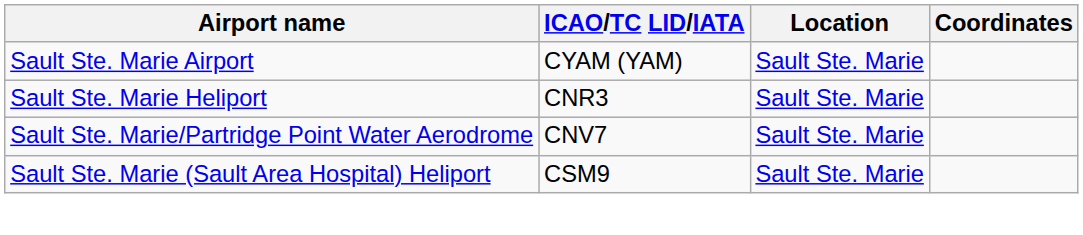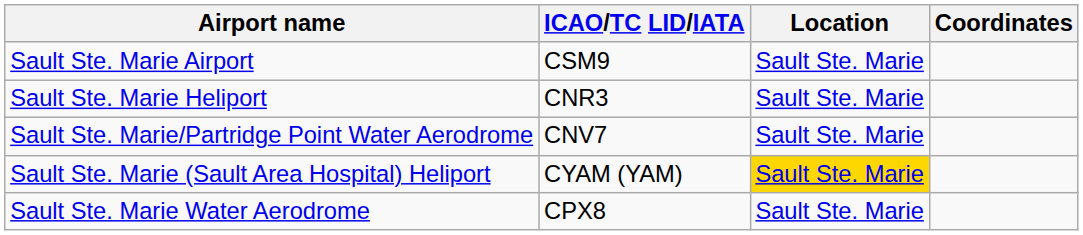Sault Ste. Marie Airport | ICAO/TC LID/IATA: CYAM (YAM) -> CSM9
Sault Ste. Marie (Sault Area Hospital) Heliport | ICAO/TC LID/IATA: CSM9 -> CYAM (YAM)
Sault Ste. Marie (Sault Area Hospital) Heliport | Location: no background -> gold background
+ row: Sault Ste. Marie Water Aerodrome | CPX8 | Sault Ste. Marie
